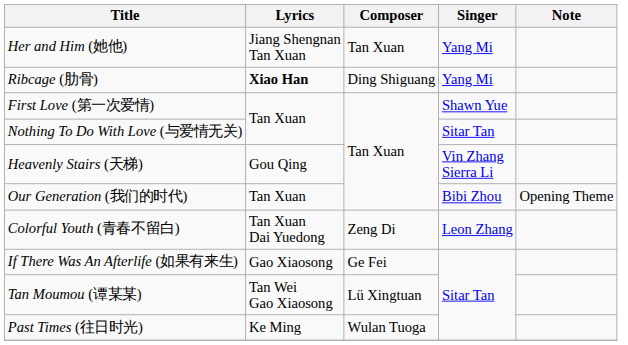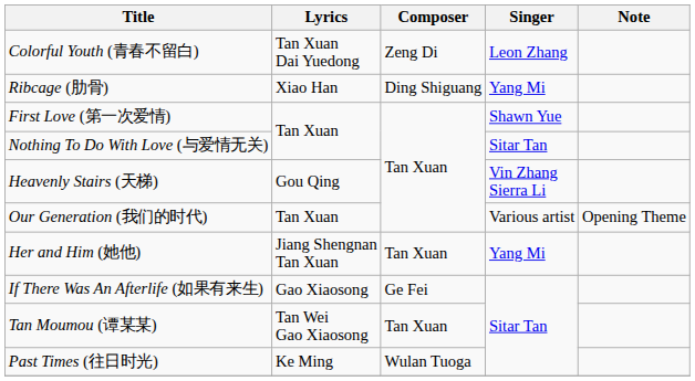rows swapped: Her and Him (她他) <-> Colorful Youth (青春不留白)
Ribcage (肋骨) | Lyrics: bold -> normal
Our Generation (我们的时代) | Singer: Bibi Zhou -> Various artist
Tan Moumou (谭某某) | Composer: Lü Xingtuan -> Tan Xuan
